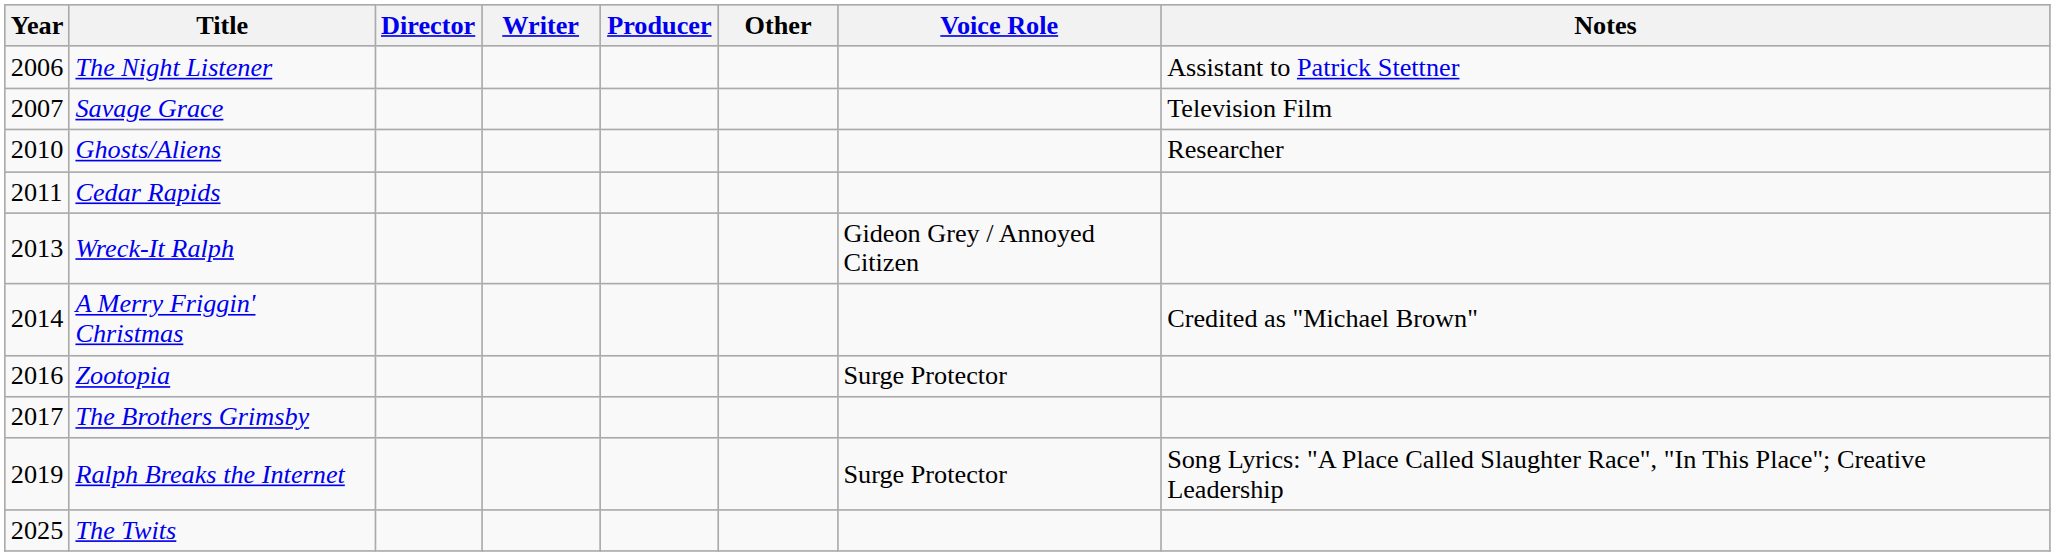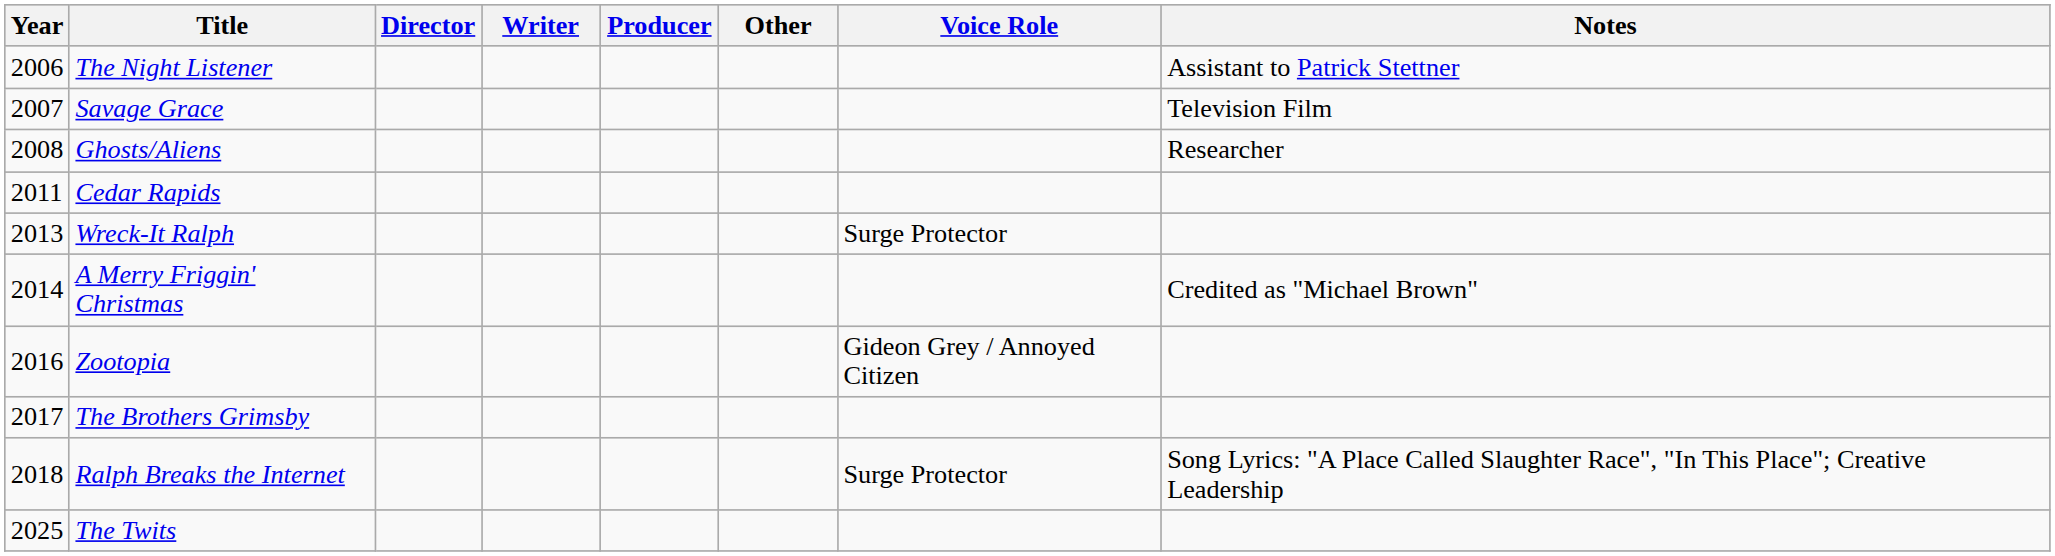Ghosts/Aliens | Year: 2010 -> 2008
Wreck-It Ralph | Voice Role: Gideon Grey / Annoyed Citizen -> Surge Protector
Zootopia | Voice Role: Surge Protector -> Gideon Grey / Annoyed Citizen
Ralph Breaks the Internet | Year: 2019 -> 2018
